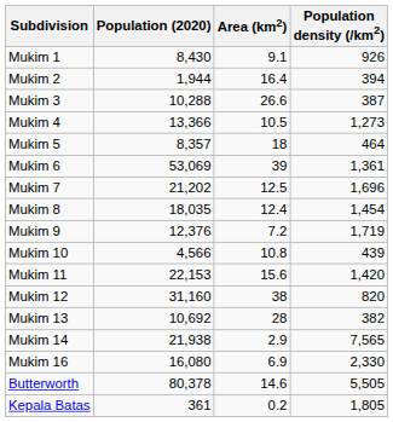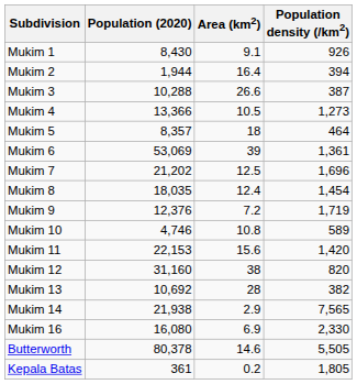Mukim 10 | Population (2020): 4,566 -> 4,746
Mukim 10 | Population density (/km2): 439 -> 589
